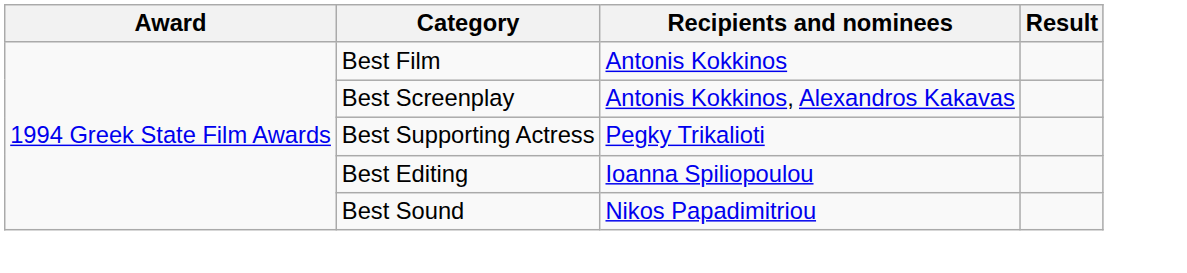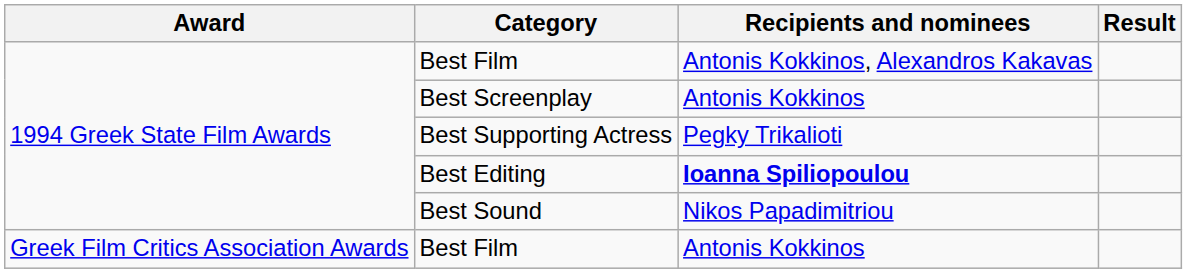1994 Greek State Film Awards / Best Film | Recipients and nominees: Antonis Kokkinos -> Antonis Kokkinos, Alexandros Kakavas
Best Screenplay | Recipients and nominees: Antonis Kokkinos, Alexandros Kakavas -> Antonis Kokkinos
Best Editing | Recipients and nominees: normal -> bold
+ row: Greek Film Critics Association Awards | Best Film | Antonis Kokkinos
